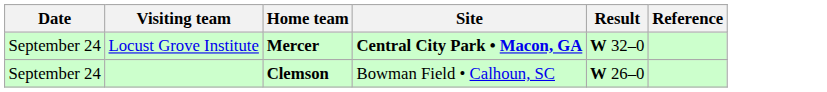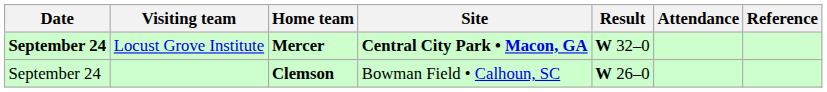+ column: Attendance
Locust Grove Institute | Date: normal -> bold
